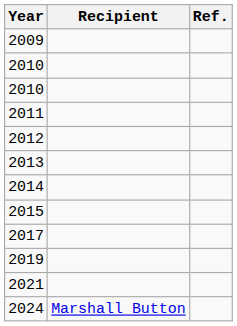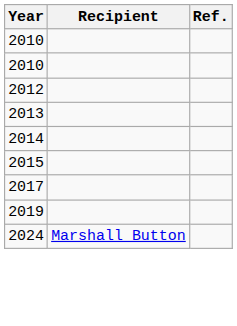- row: 2009
- row: 2011
- row: 2021
